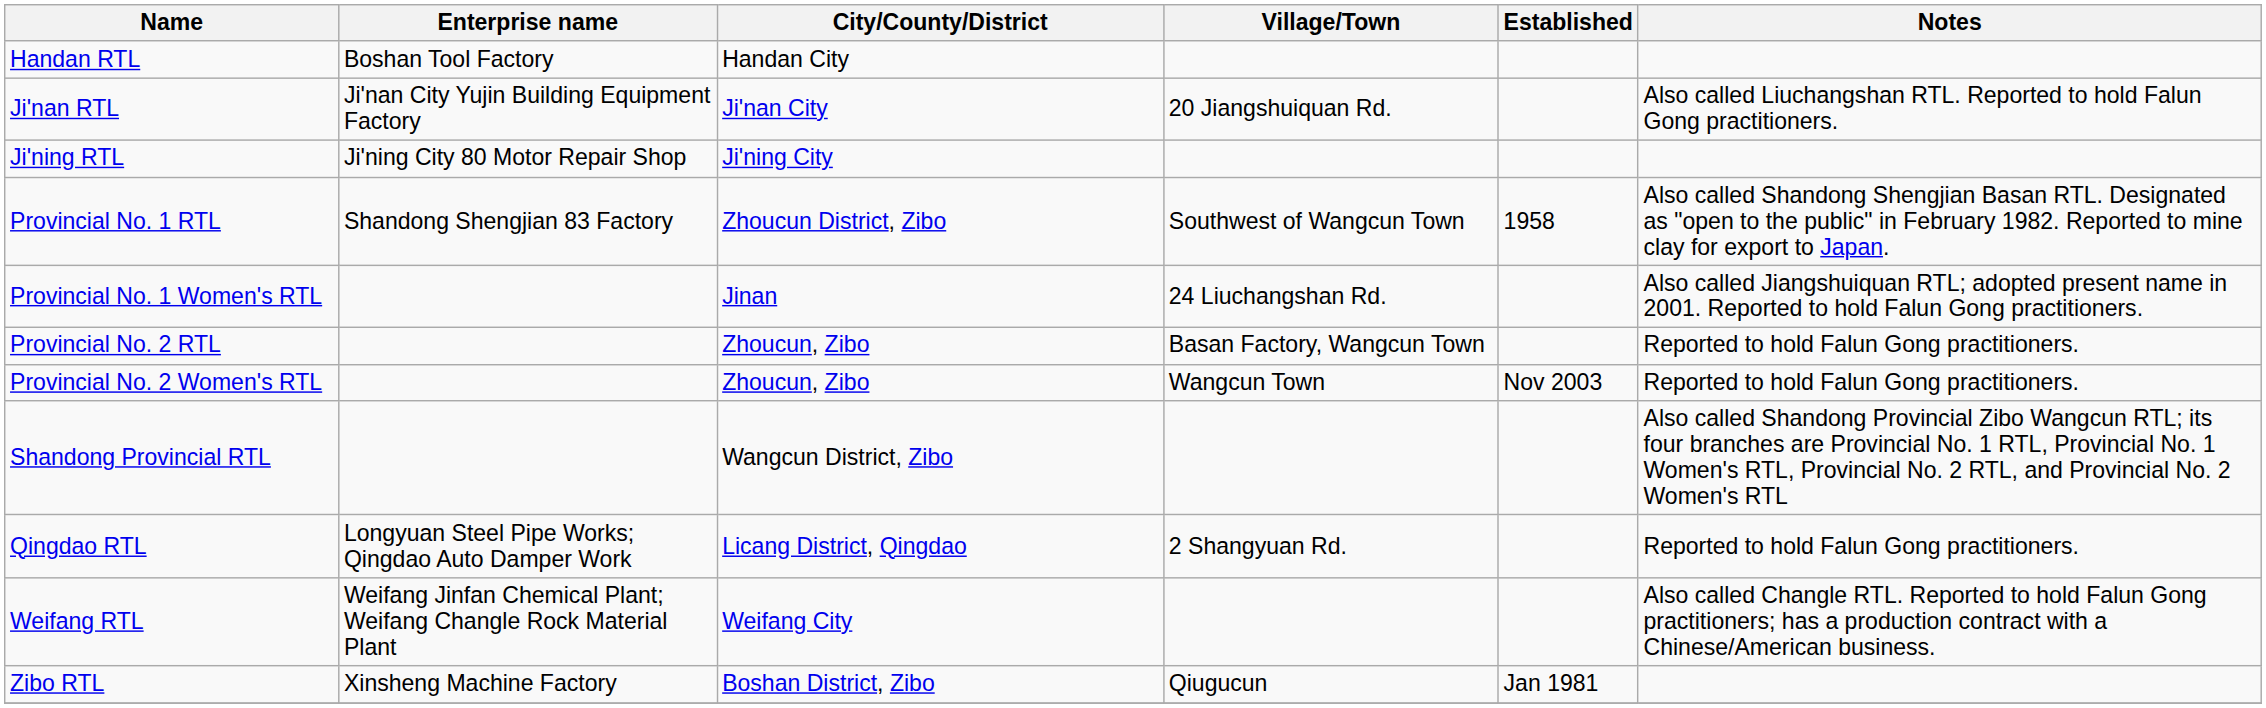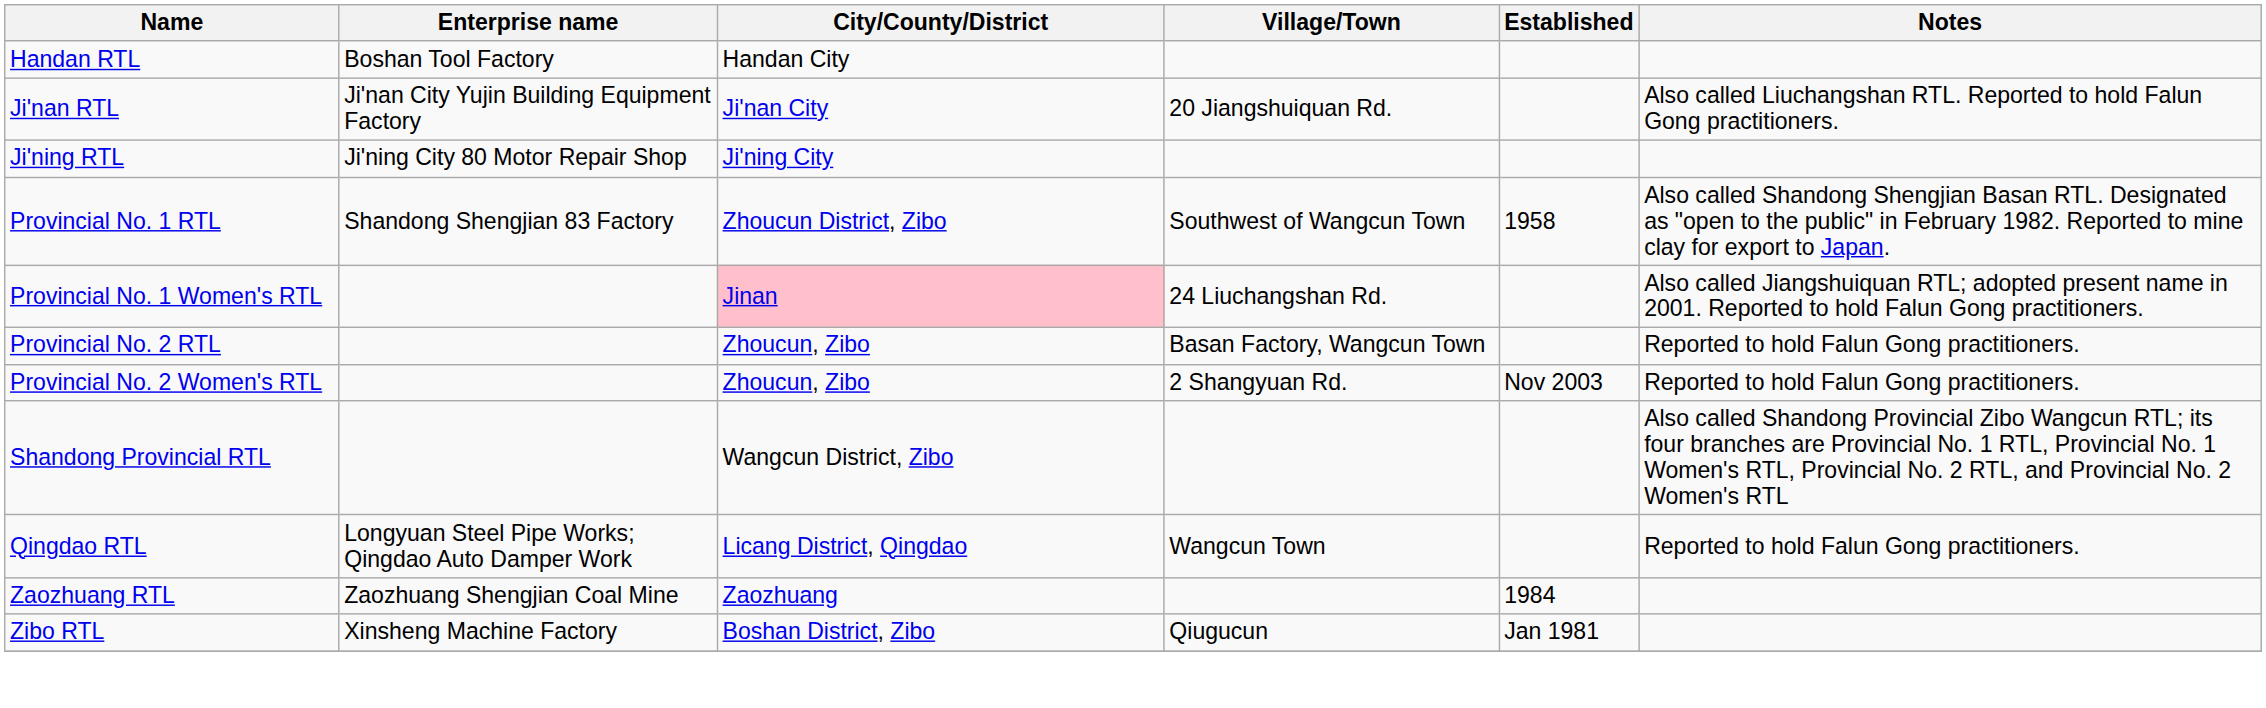Provincial No. 1 Women's RTL | City/County/District: no background -> pink background
Provincial No. 2 Women's RTL | Village/Town: Wangcun Town -> 2 Shangyuan Rd.
Qingdao RTL | Village/Town: 2 Shangyuan Rd. -> Wangcun Town
- row: Weifang RTL | Weifang Jinfan Chemical Plant; Weifang Changle Rock Material Plant | Weifang City | Also called Changle RTL. Reported to hold Falun Gong practitioners; has a production contract with a Chinese/American business.
+ row: Zaozhuang RTL | Zaozhuang Shengjian Coal Mine | Zaozhuang | 1984
